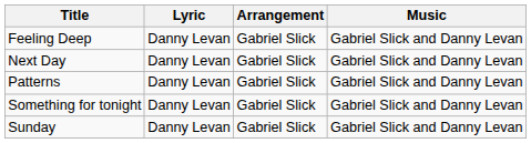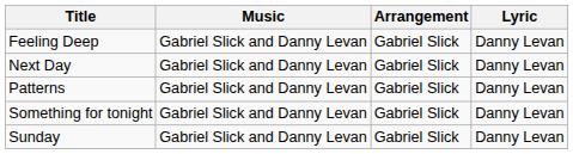columns swapped: Music <-> Lyric
